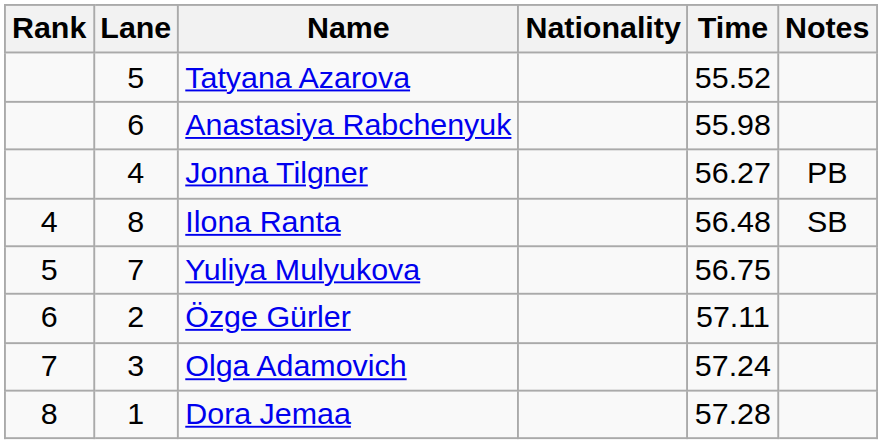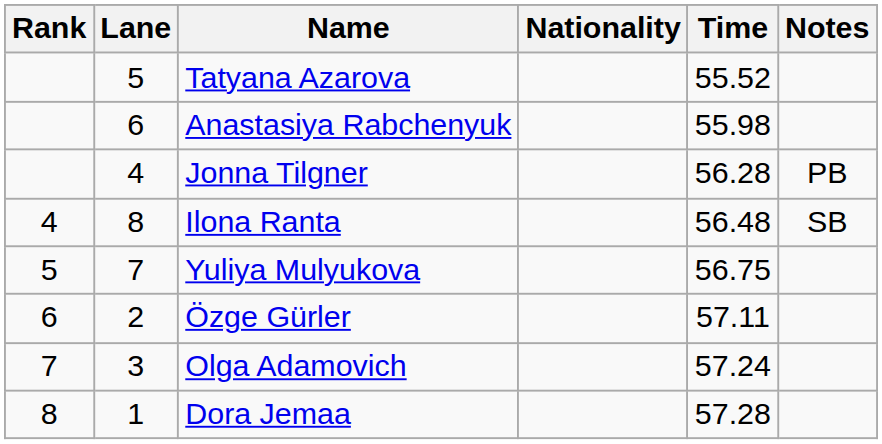Jonna Tilgner | Time: 56.27 -> 56.28
